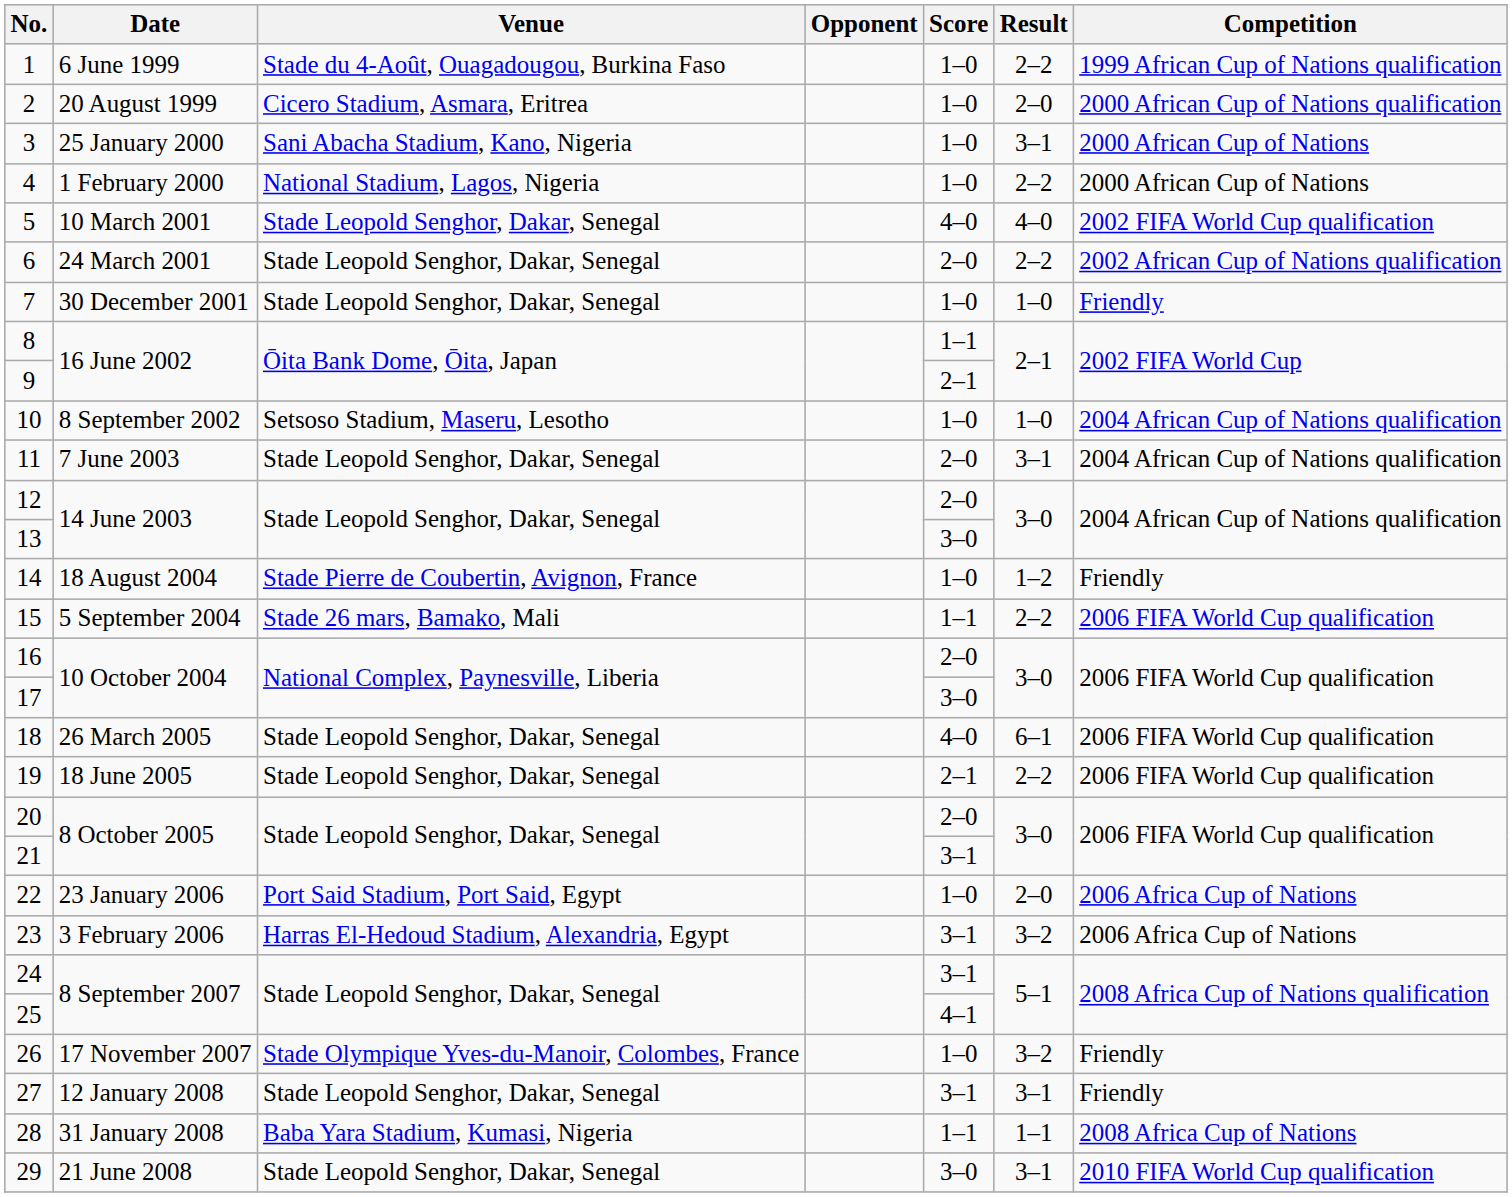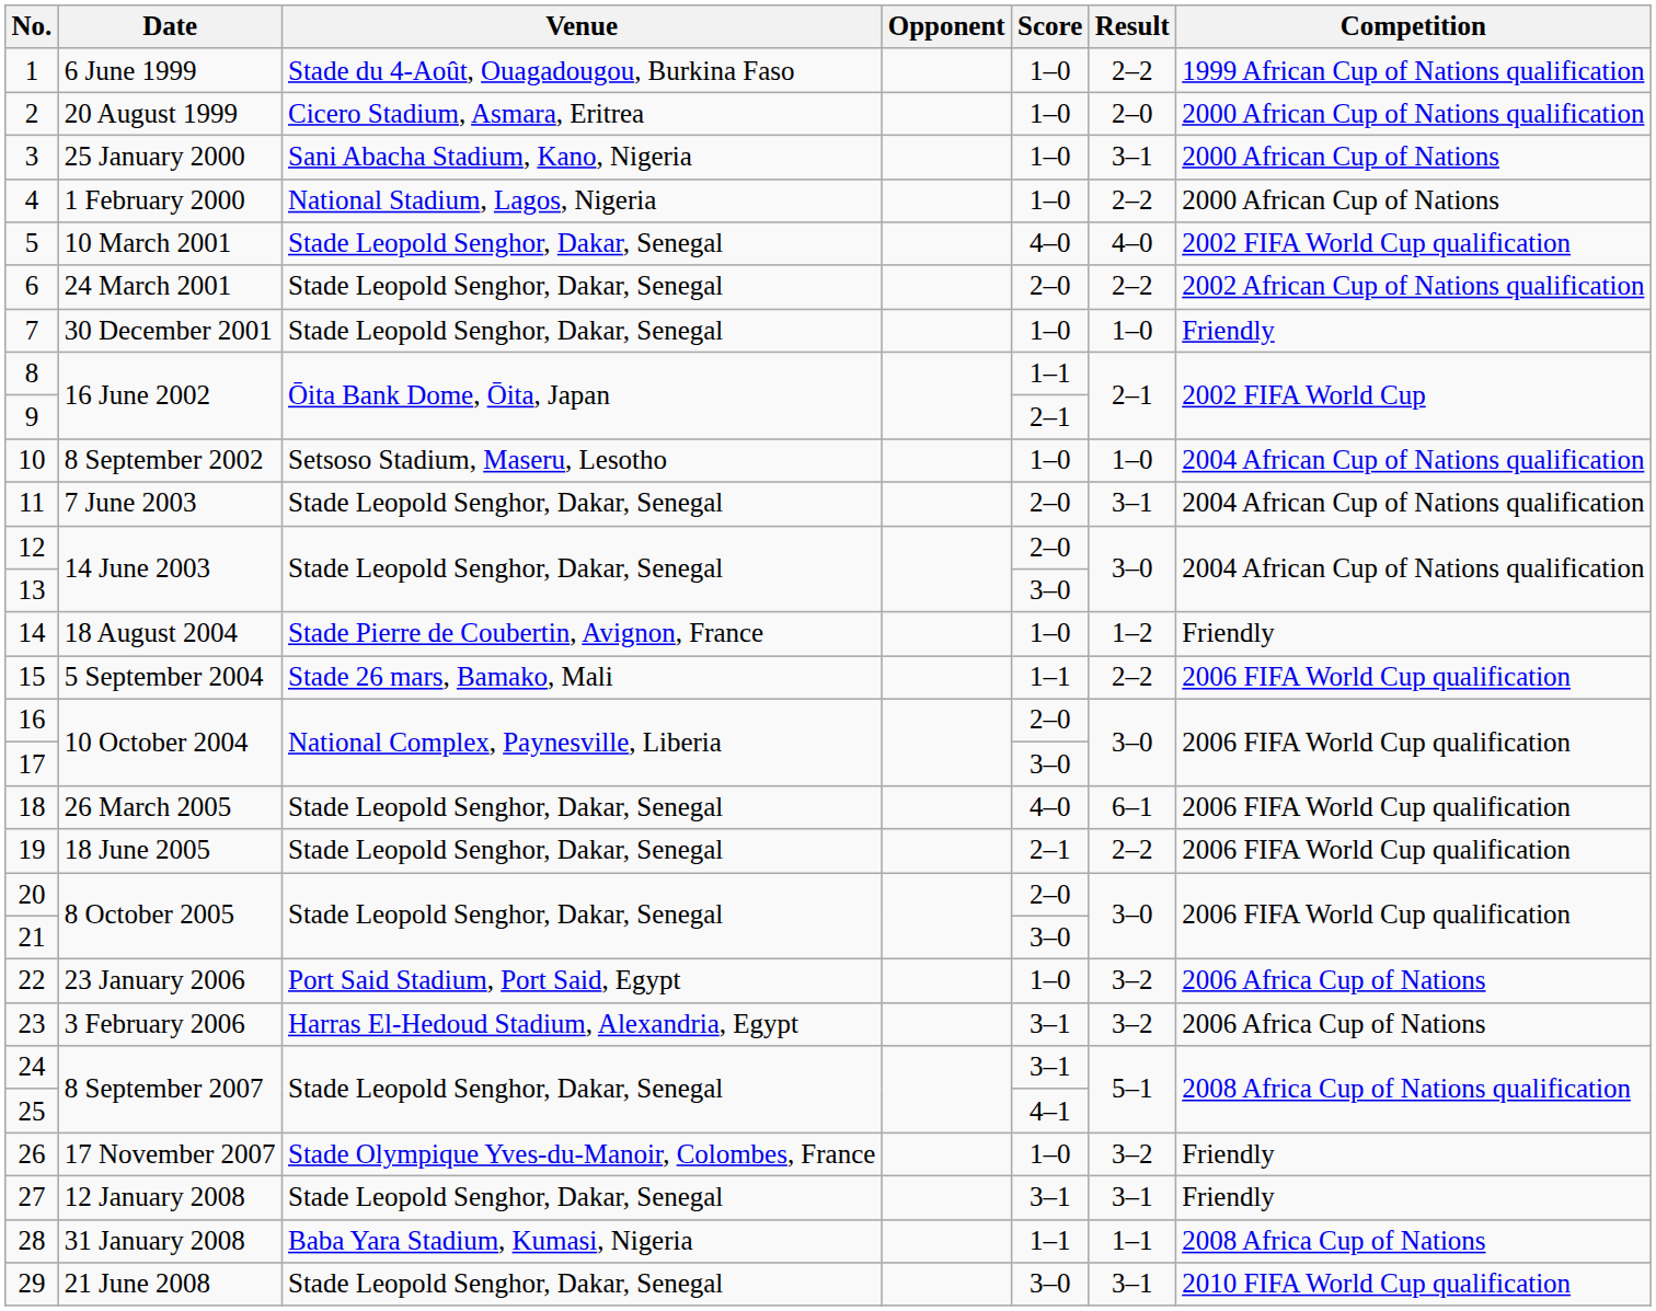21 | Score: 3–1 -> 3–0
22 | Result: 2–0 -> 3–2
